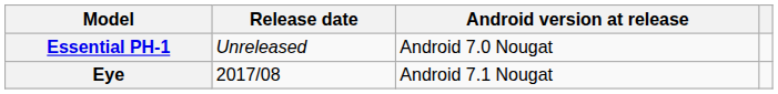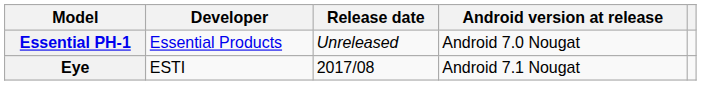+ column: Developer | Essential Products | ESTI
